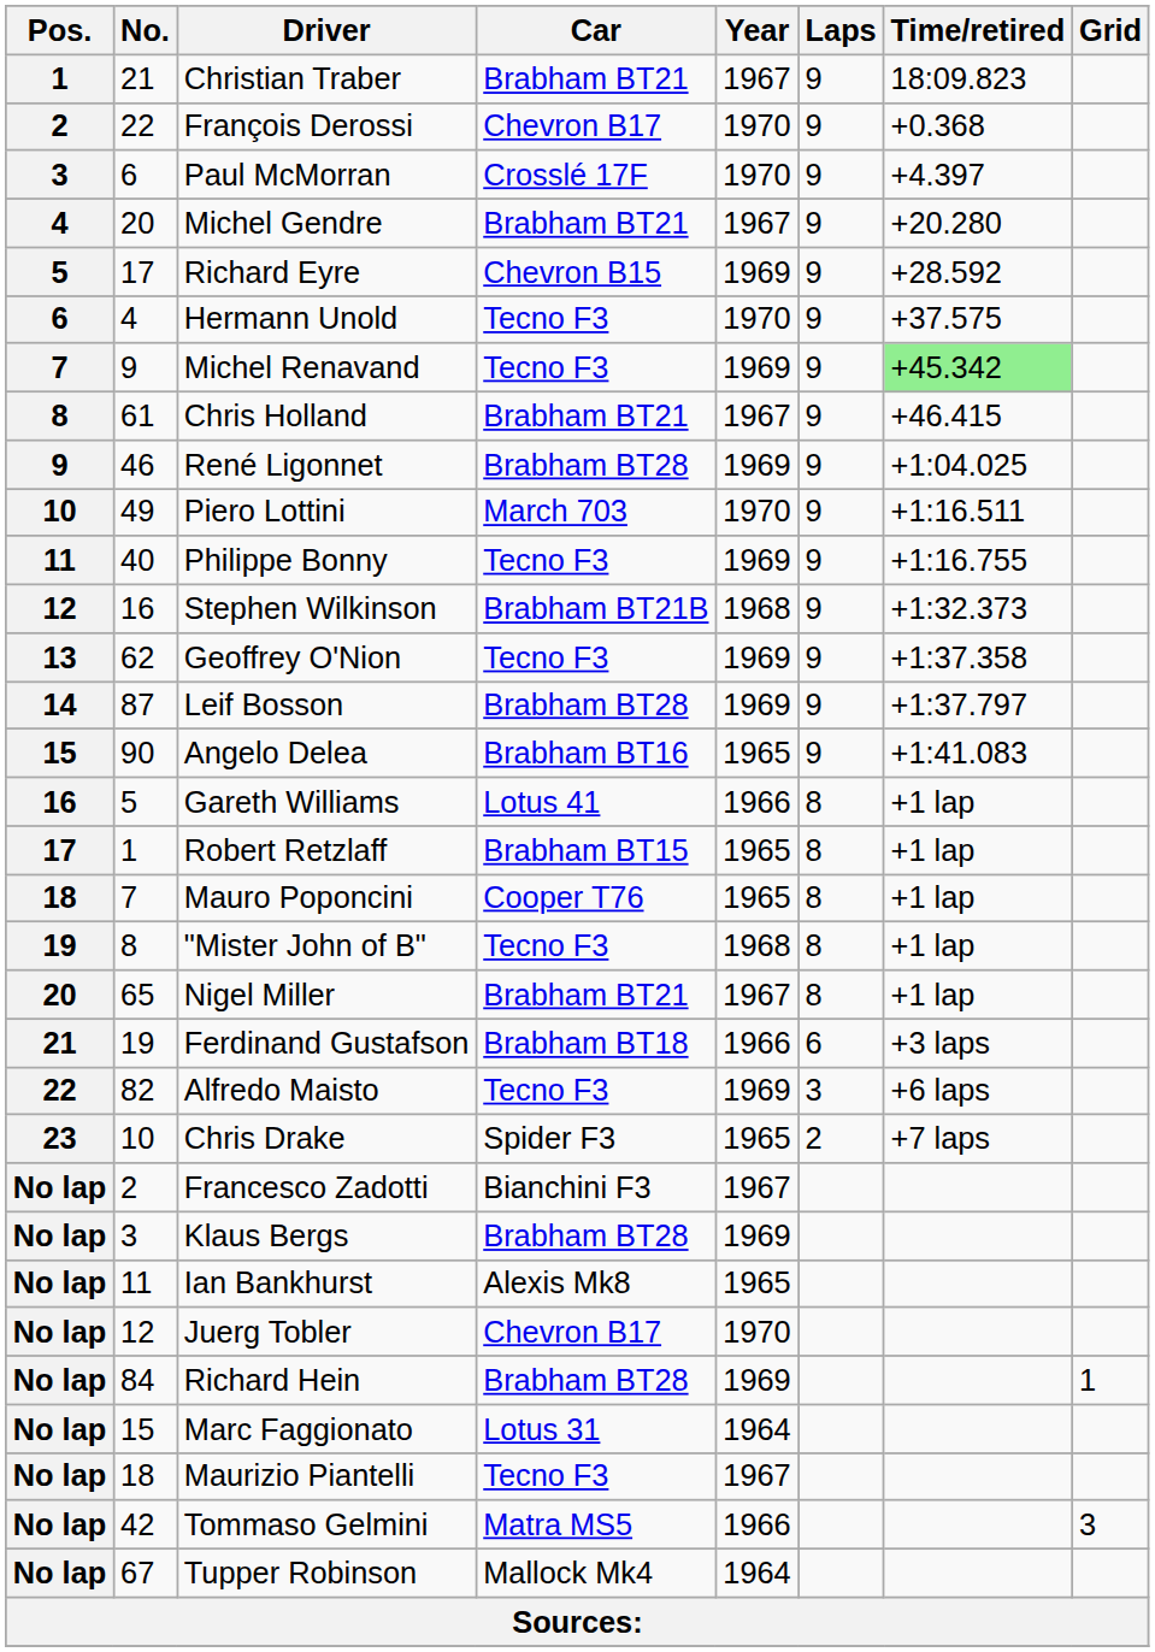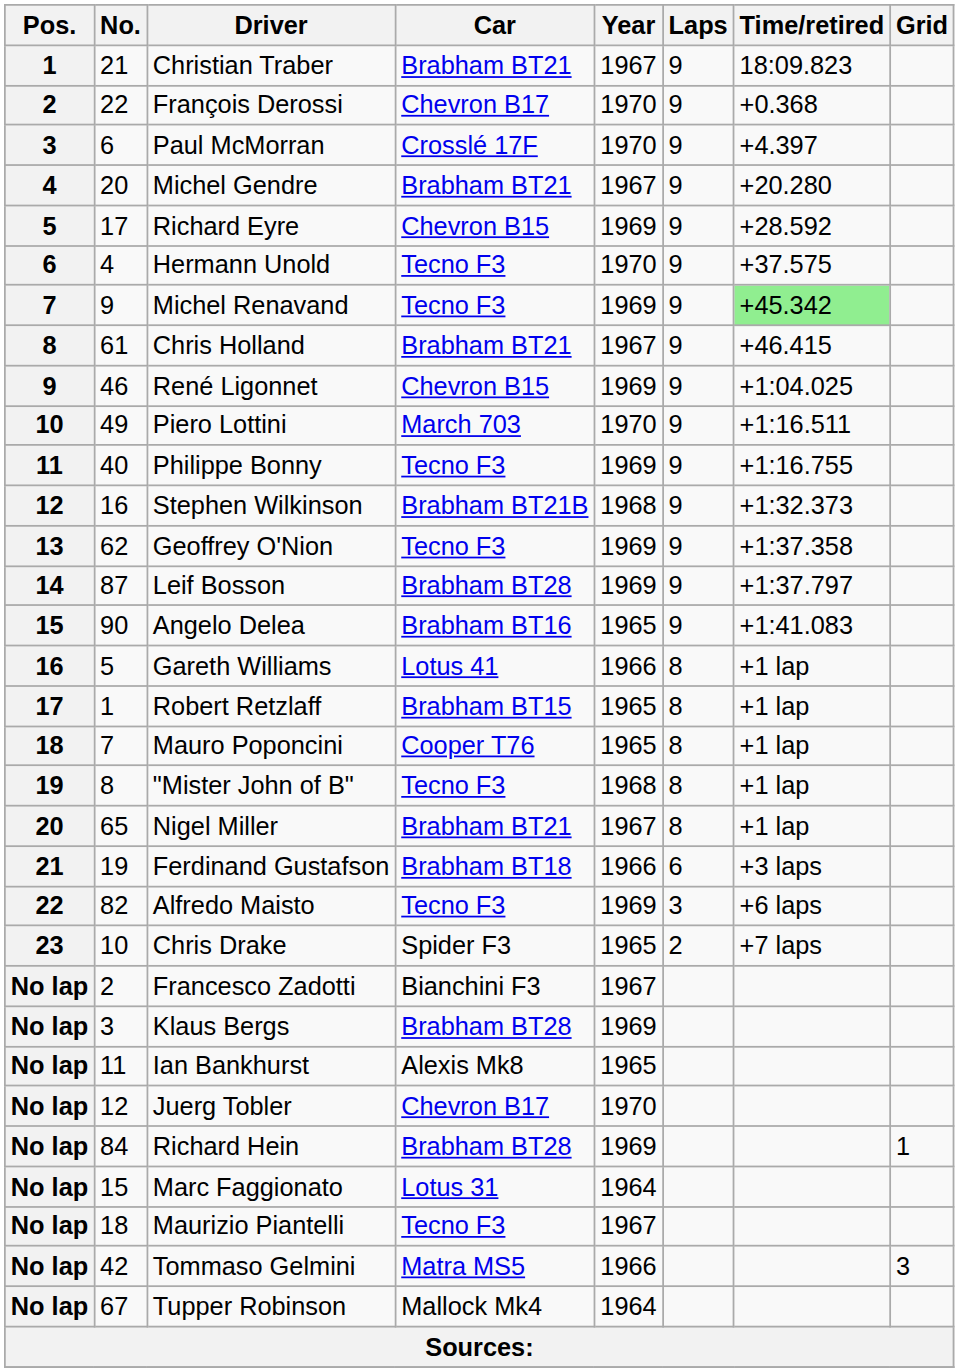René Ligonnet | Car: Brabham BT28 -> Chevron B15
